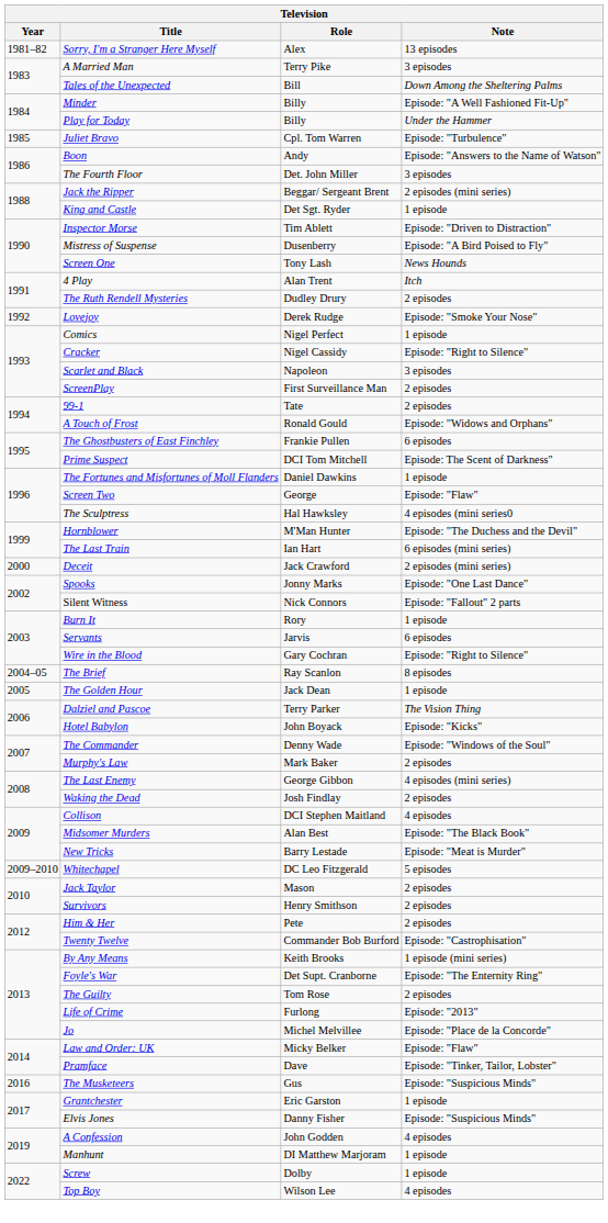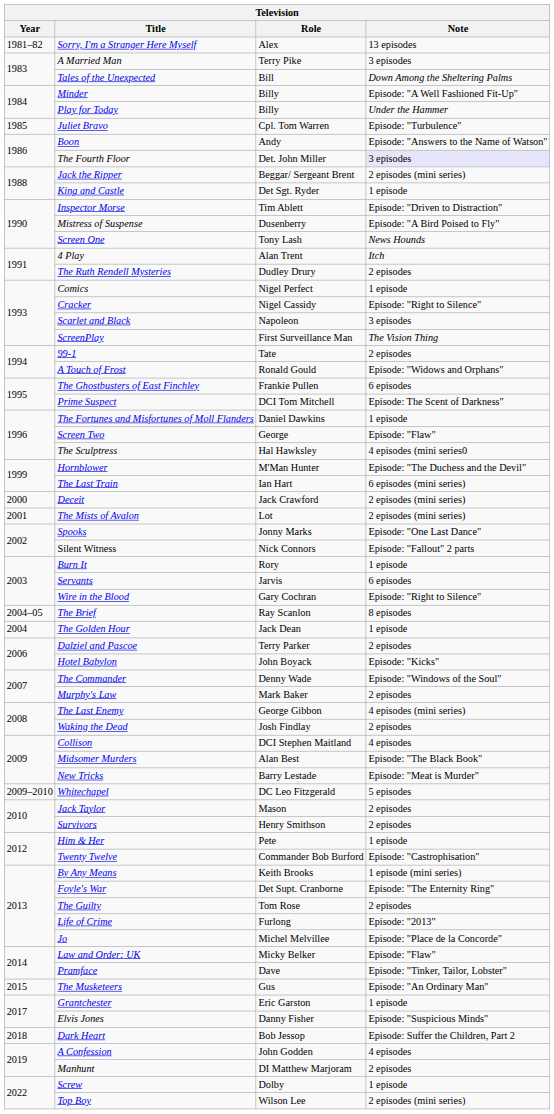The Fourth Floor | Note: no background -> lavender background
- row: 1992 | Lovejoy | Derek Rudge | Episode: "Smoke Your Nose"
ScreenPlay | Note: 2 episodes -> The Vision Thing
+ row: 2001 | The Mists of Avalon | Lot | 2 episodes (mini series)
The Golden Hour | Year: 2005 -> 2004
Dalziel and Pascoe | Note: The Vision Thing -> 2 episodes
Him & Her | Note: 2 episodes -> 1 episode
The Musketeers | Year: 2016 -> 2015
The Musketeers | Note: Episode: "Suspicious Minds" -> Episode: "An Ordinary Man"
+ row: 2018 | Dark Heart | Bob Jessop | Episode: Suffer the Children, Part 2
Manhunt | Note: 1 episode -> 2 episodes
Top Boy | Note: 4 episodes -> 2 episodes (mini series)
